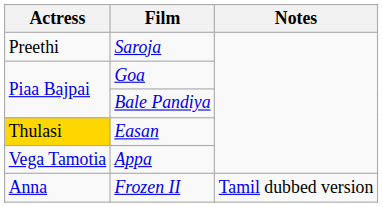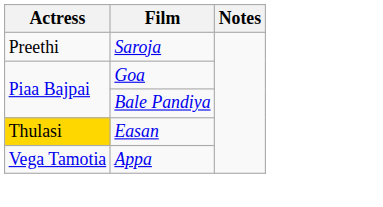- row: Anna | Frozen II | Tamil dubbed version
